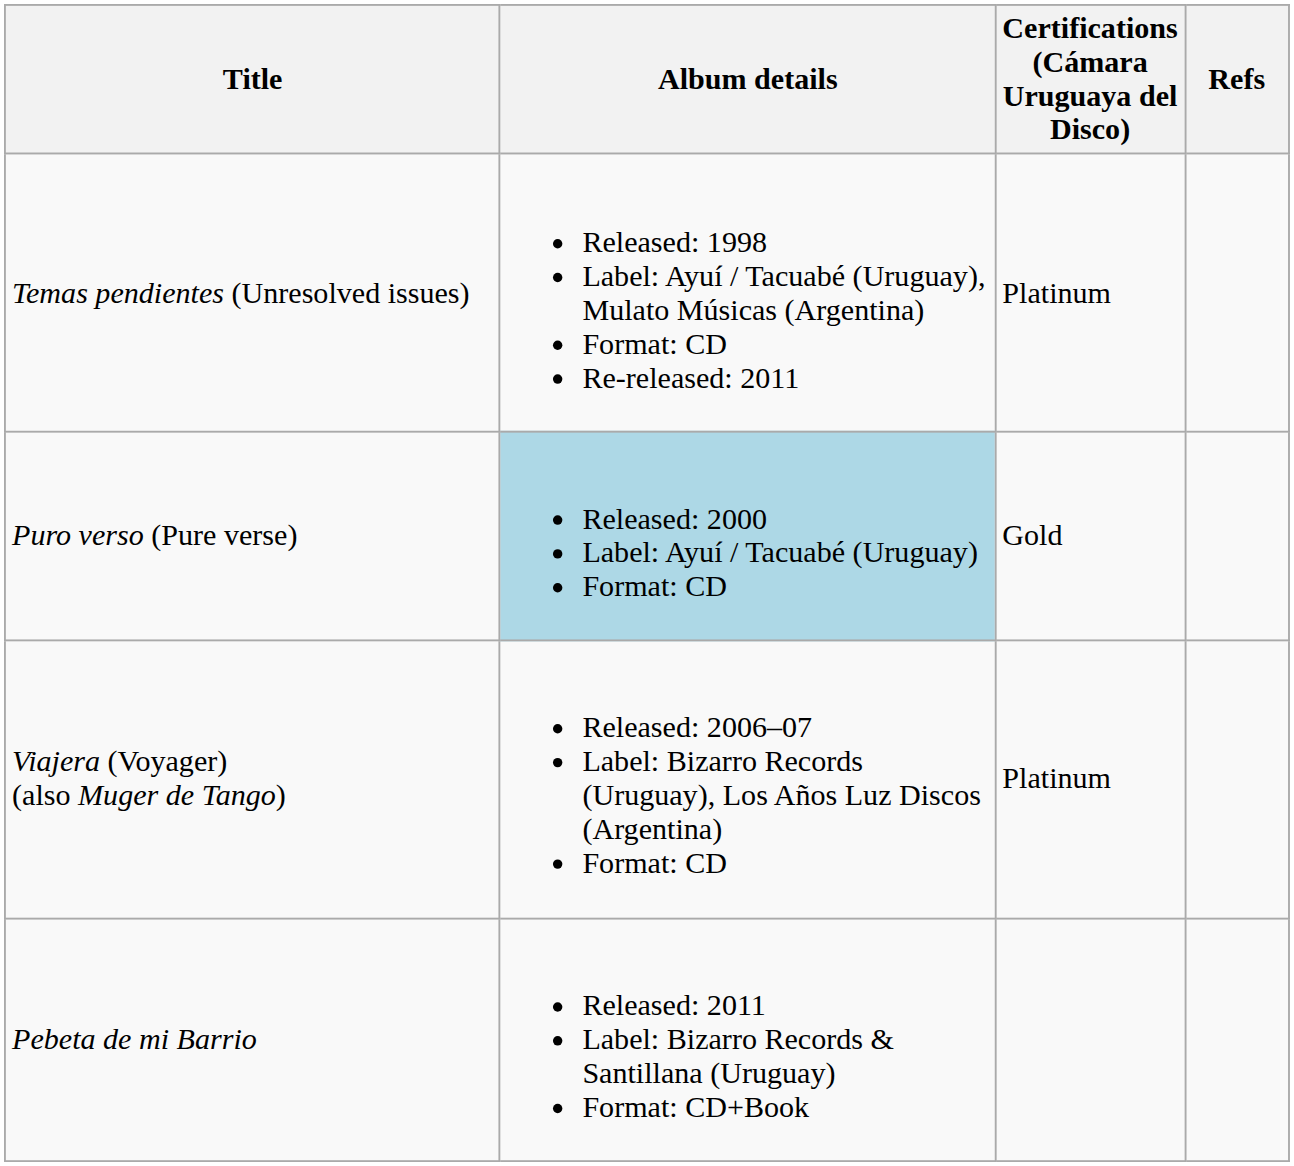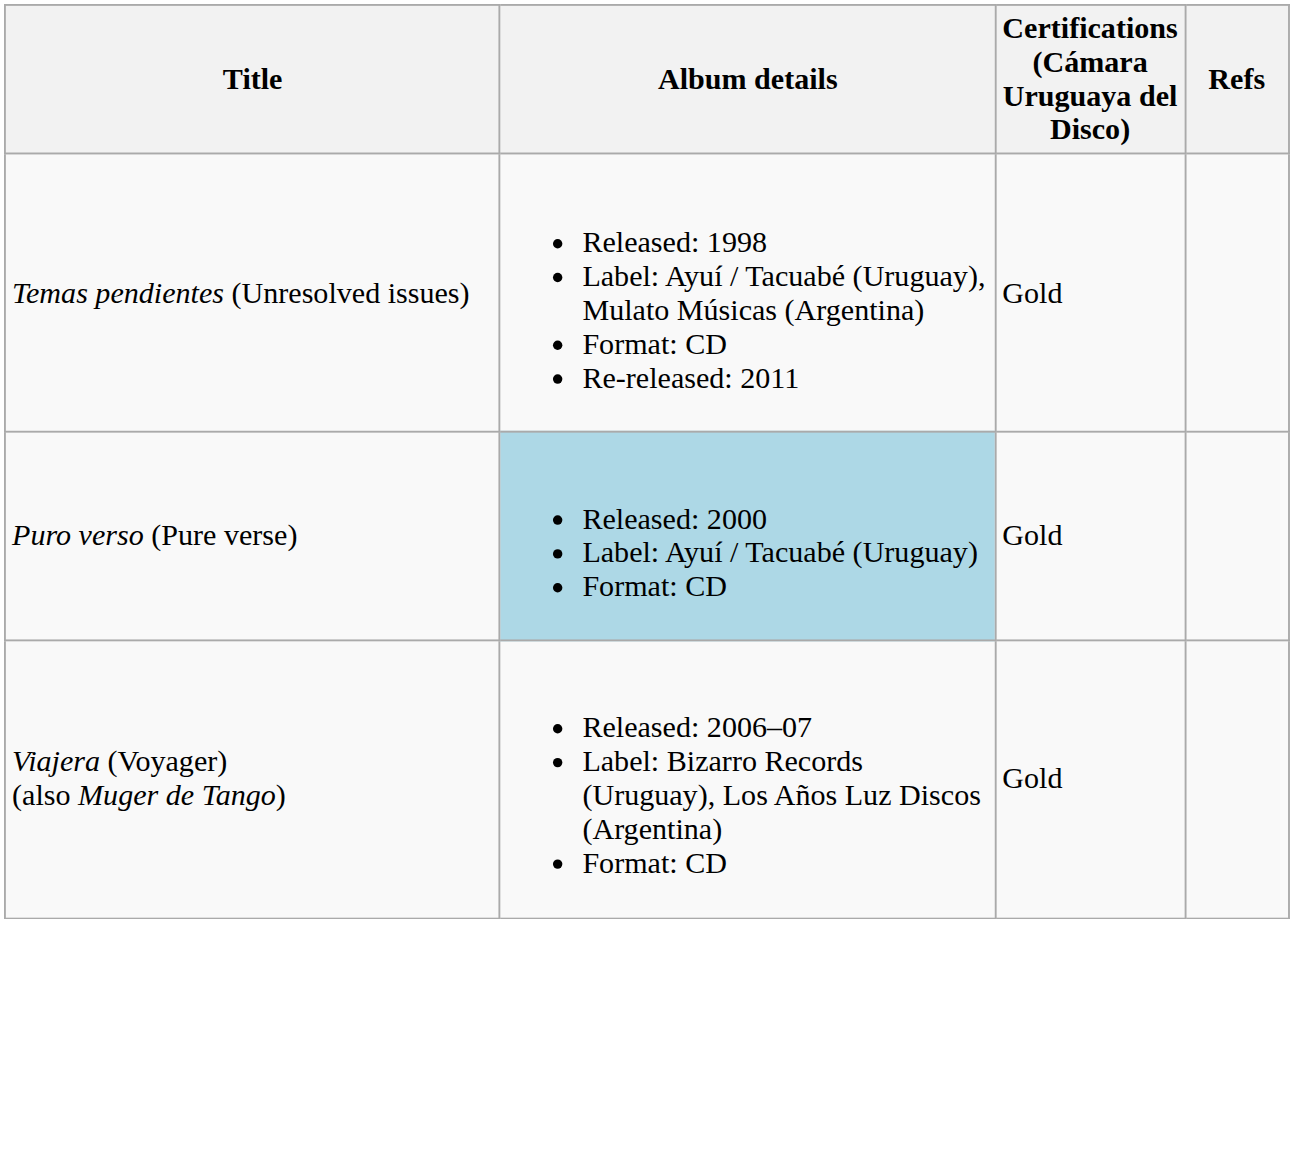Temas pendientes (Unresolved issues) | Certifications (Cámara Uruguaya del Disco): Platinum -> Gold
Viajera (Voyager) (also Muger de Tango) | Certifications (Cámara Uruguaya del Disco): Platinum -> Gold
- row: Pebeta de mi Barrio | Released: 2011 Label: Bizarro Records & Santillana (Uruguay) Format: CD+Book
